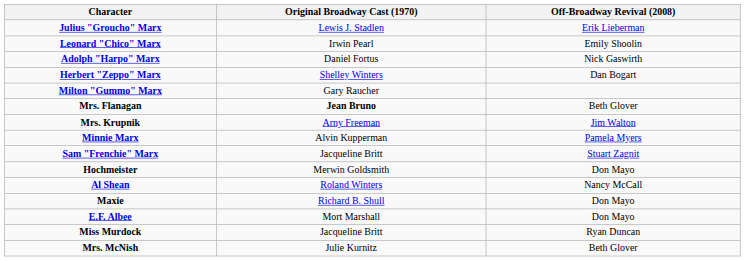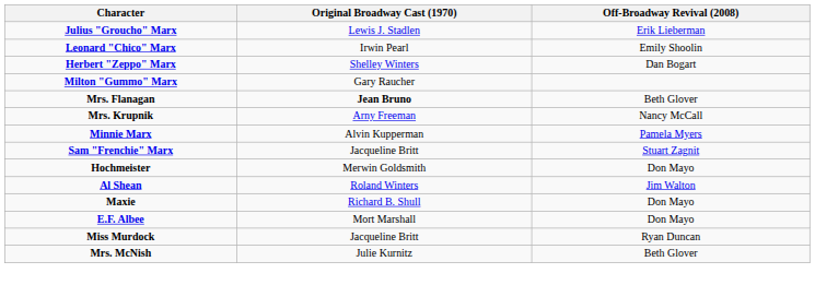- row: Adolph "Harpo" Marx | Daniel Fortus | Nick Gaswirth
Mrs. Krupnik | Off-Broadway Revival (2008): Jim Walton -> Nancy McCall
Al Shean | Off-Broadway Revival (2008): Nancy McCall -> Jim Walton
